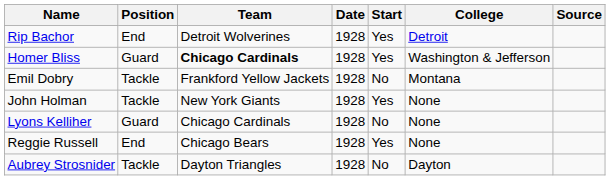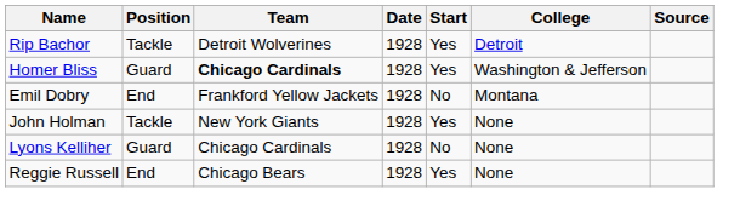Rip Bachor | Position: End -> Tackle
Emil Dobry | Position: Tackle -> End
- row: Aubrey Strosnider | Tackle | Dayton Triangles | 1928 | No | Dayton
